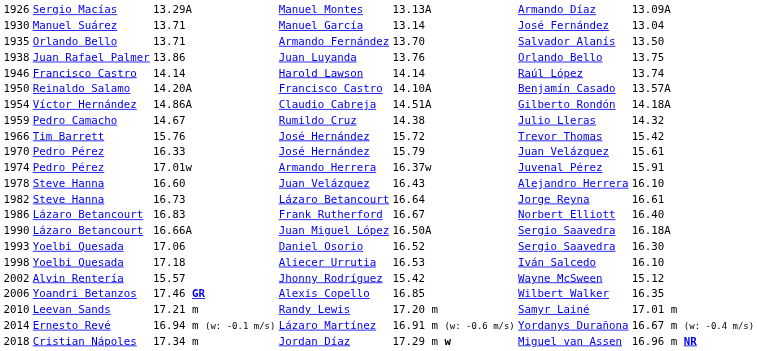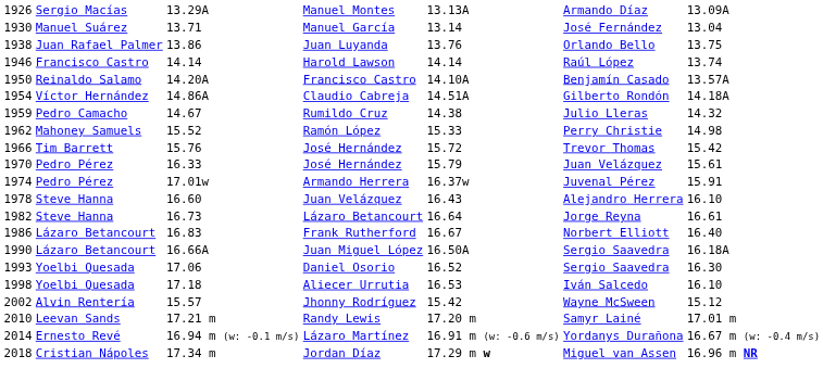- row: 1935 | Orlando Bello | 13.71 | Armando Fernández | 13.70 | Salvador Alanís | 13.50
+ row: 1962 | Mahoney Samuels | 15.52 | Ramón López | 15.33 | Perry Christie | 14.98
- row: 2006 | Yoandri Betanzos | 17.46 GR | Alexis Copello | 16.85 | Wilbert Walker | 16.35
